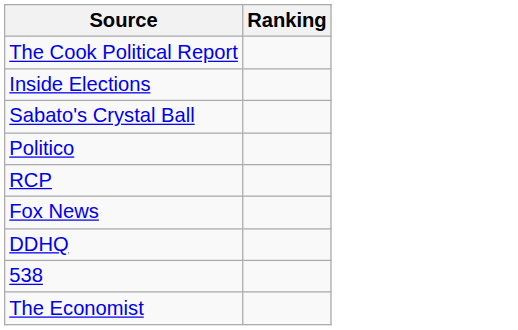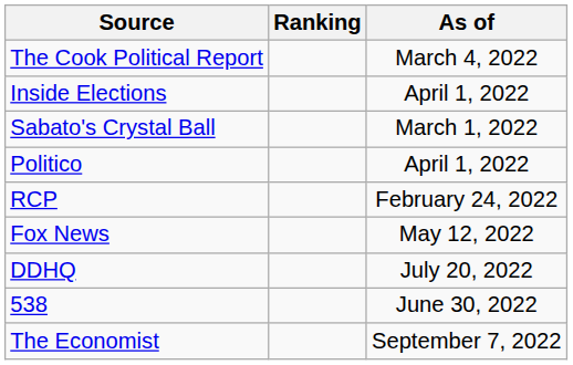+ column: As of | March 4, 2022 | April 1, 2022 | March 1, 2022 | April 1, 2022 | February 24, 2022 | May 12, 2022 | July 20, 2022 | June 30, 2022 | September 7, 2022
